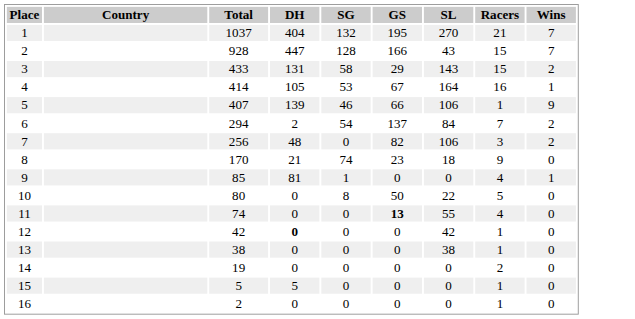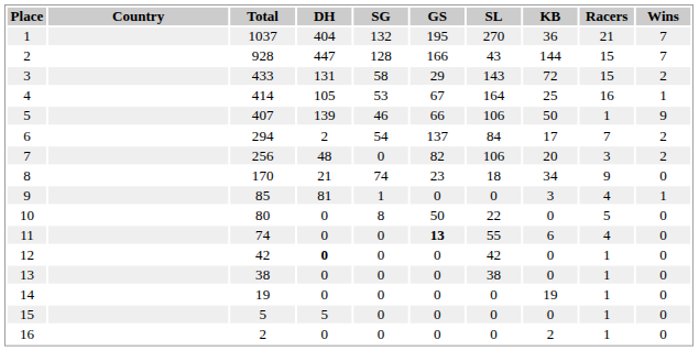+ column: KB | 36 | 144 | 72 | 25 | 50 | 17 | 20 | 34 | 3 | 0 | 6 | 0 | 0 | 19 | 0 | 2
14 | Racers: 2 -> 1
